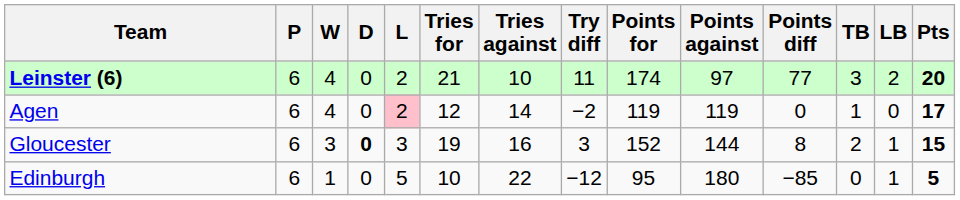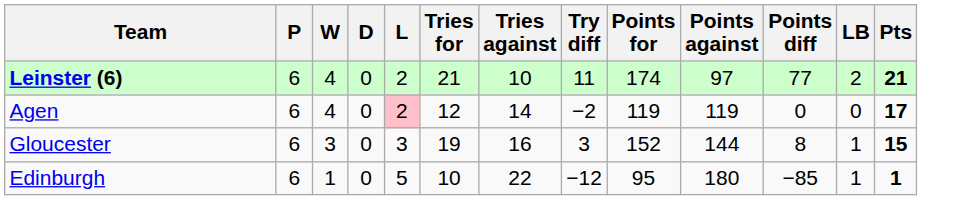- column: TB | 3 | 1 | 2 | 0
Leinster (6) | Pts: 20 -> 21
Gloucester | D: bold -> normal
Edinburgh | Pts: 5 -> 1
